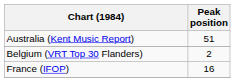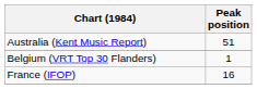Belgium (VRT Top 30 Flanders) | Peak position: 2 -> 1
